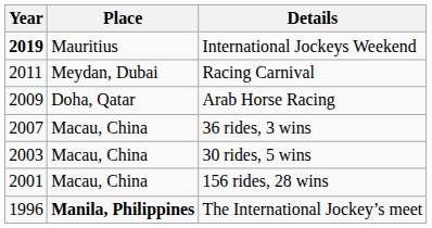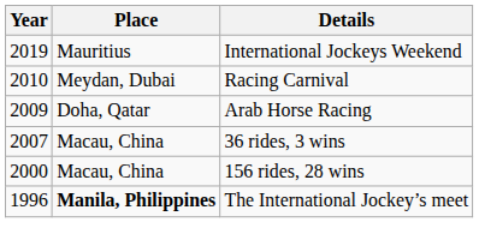International Jockeys Weekend | Year: bold -> normal
Racing Carnival | Year: 2011 -> 2010
- row: 2003 | Macau, China | 30 rides, 5 wins
156 rides, 28 wins | Year: 2001 -> 2000
